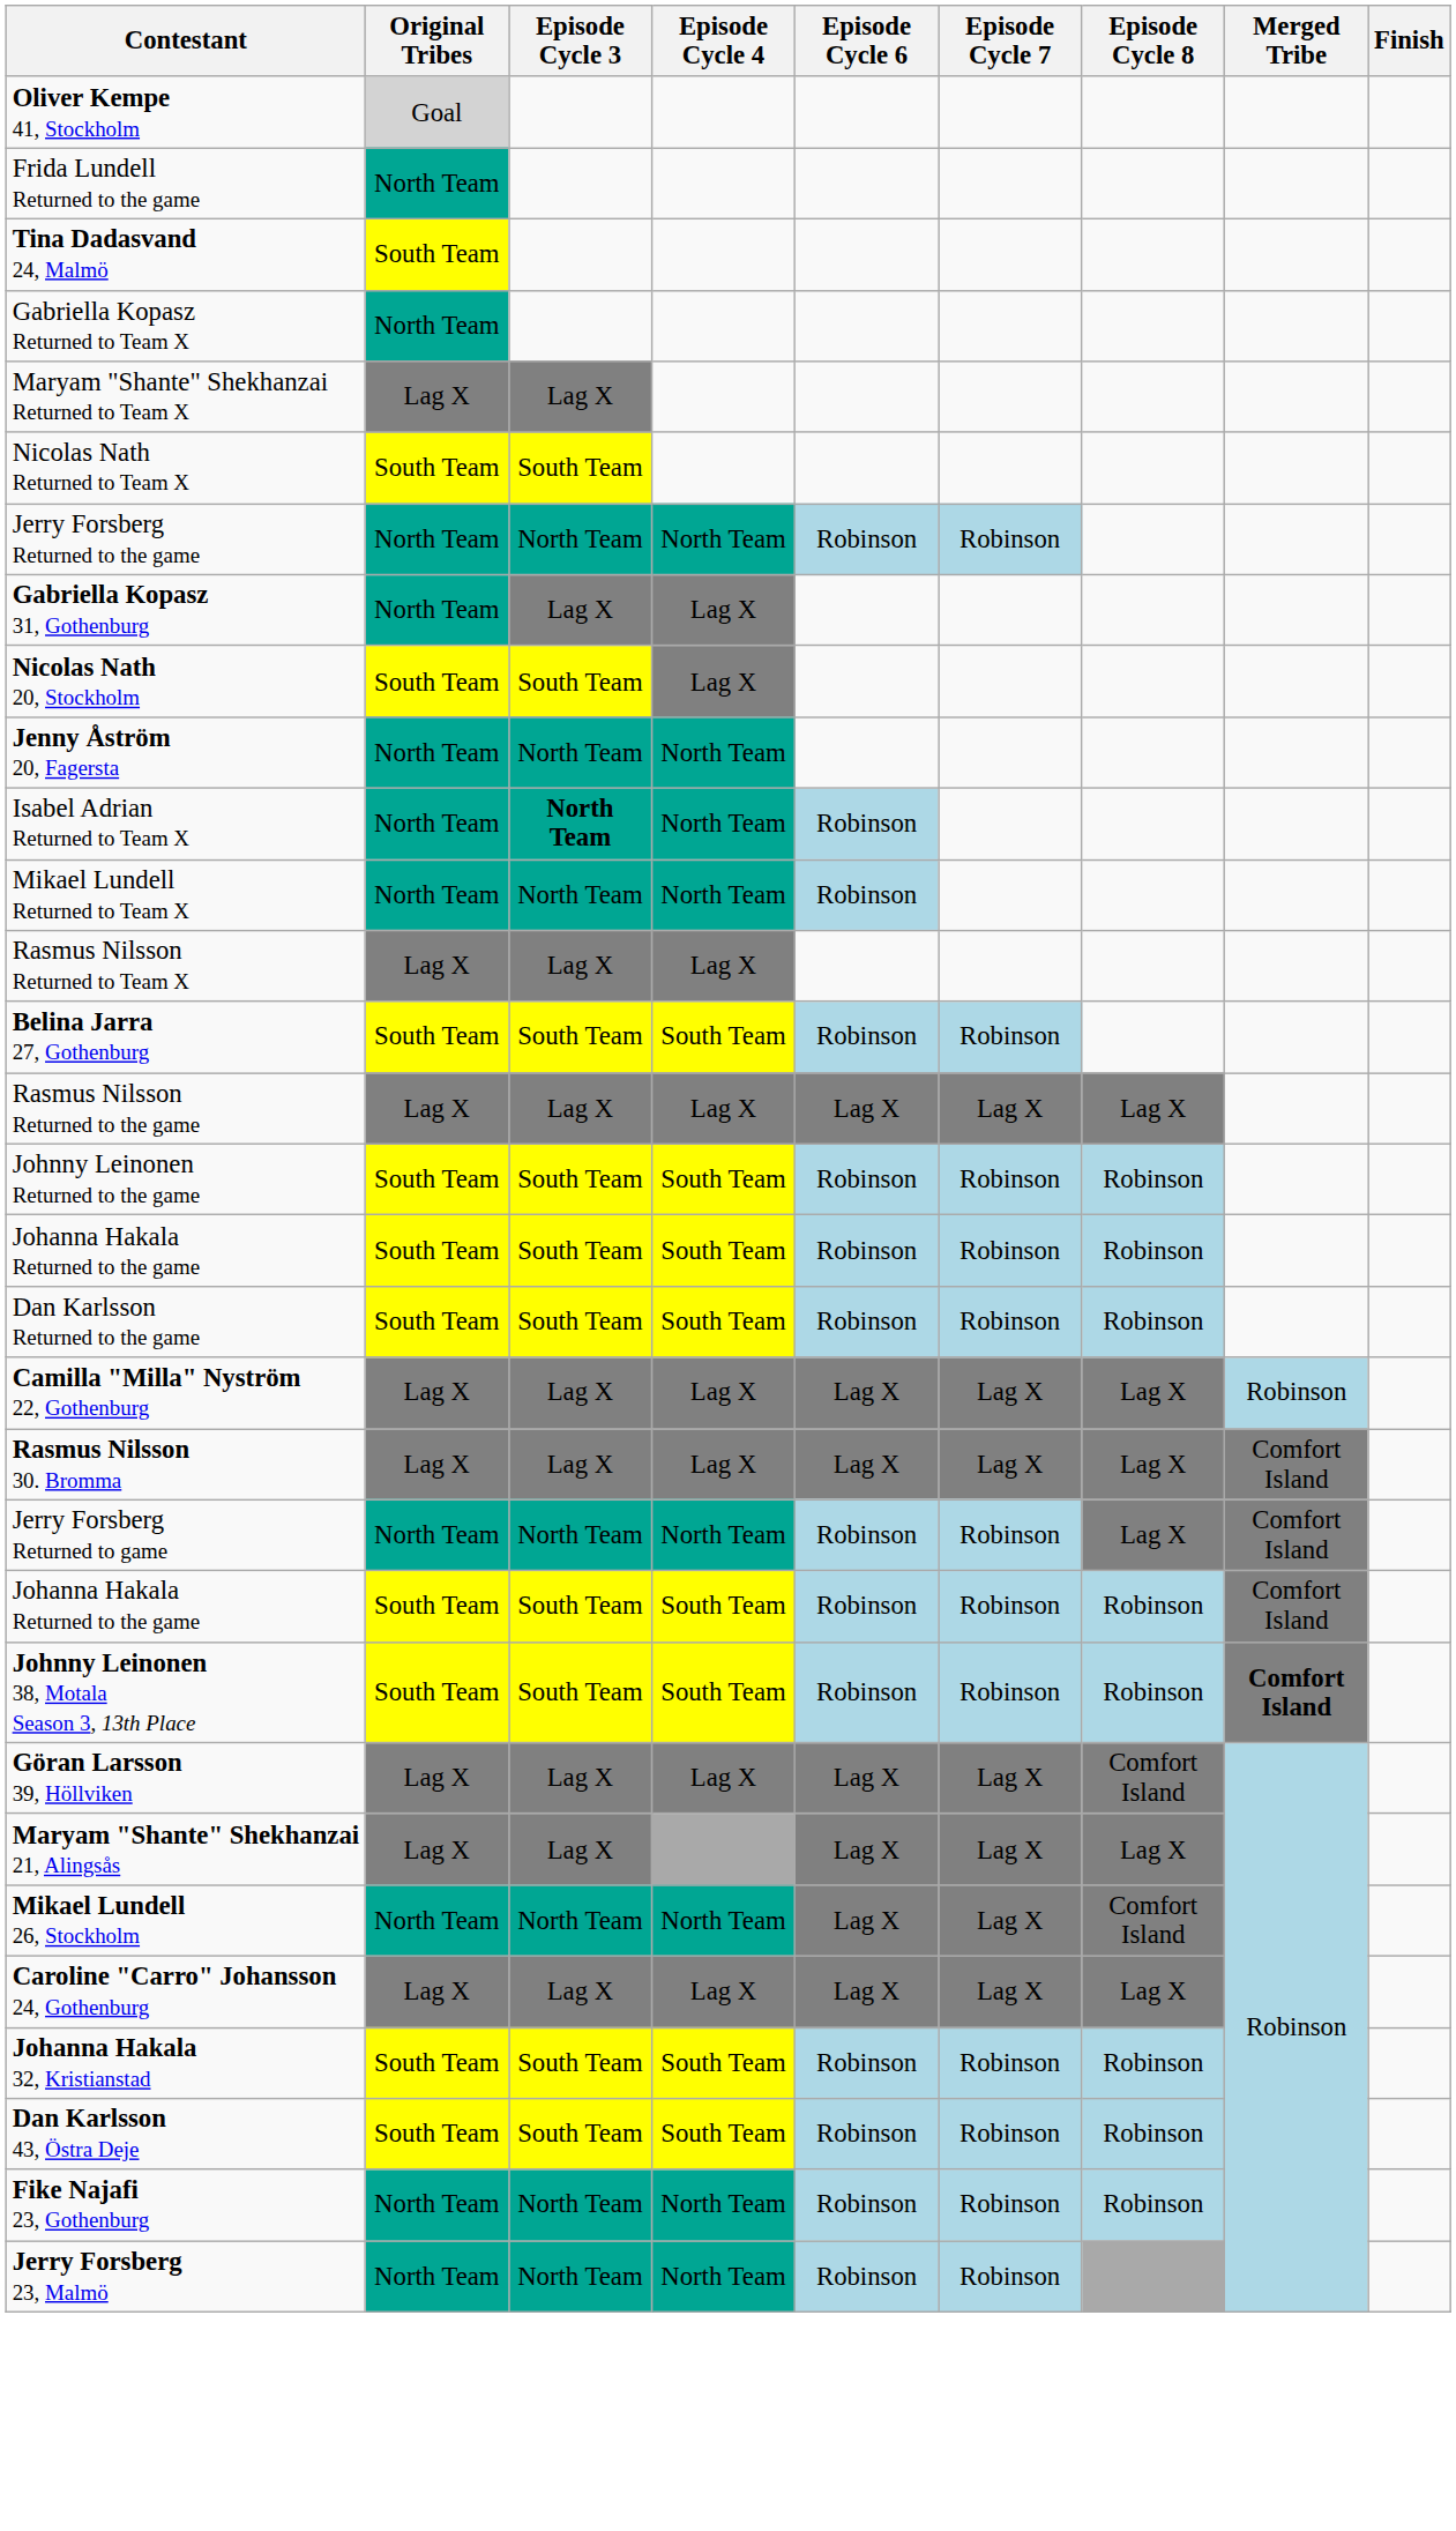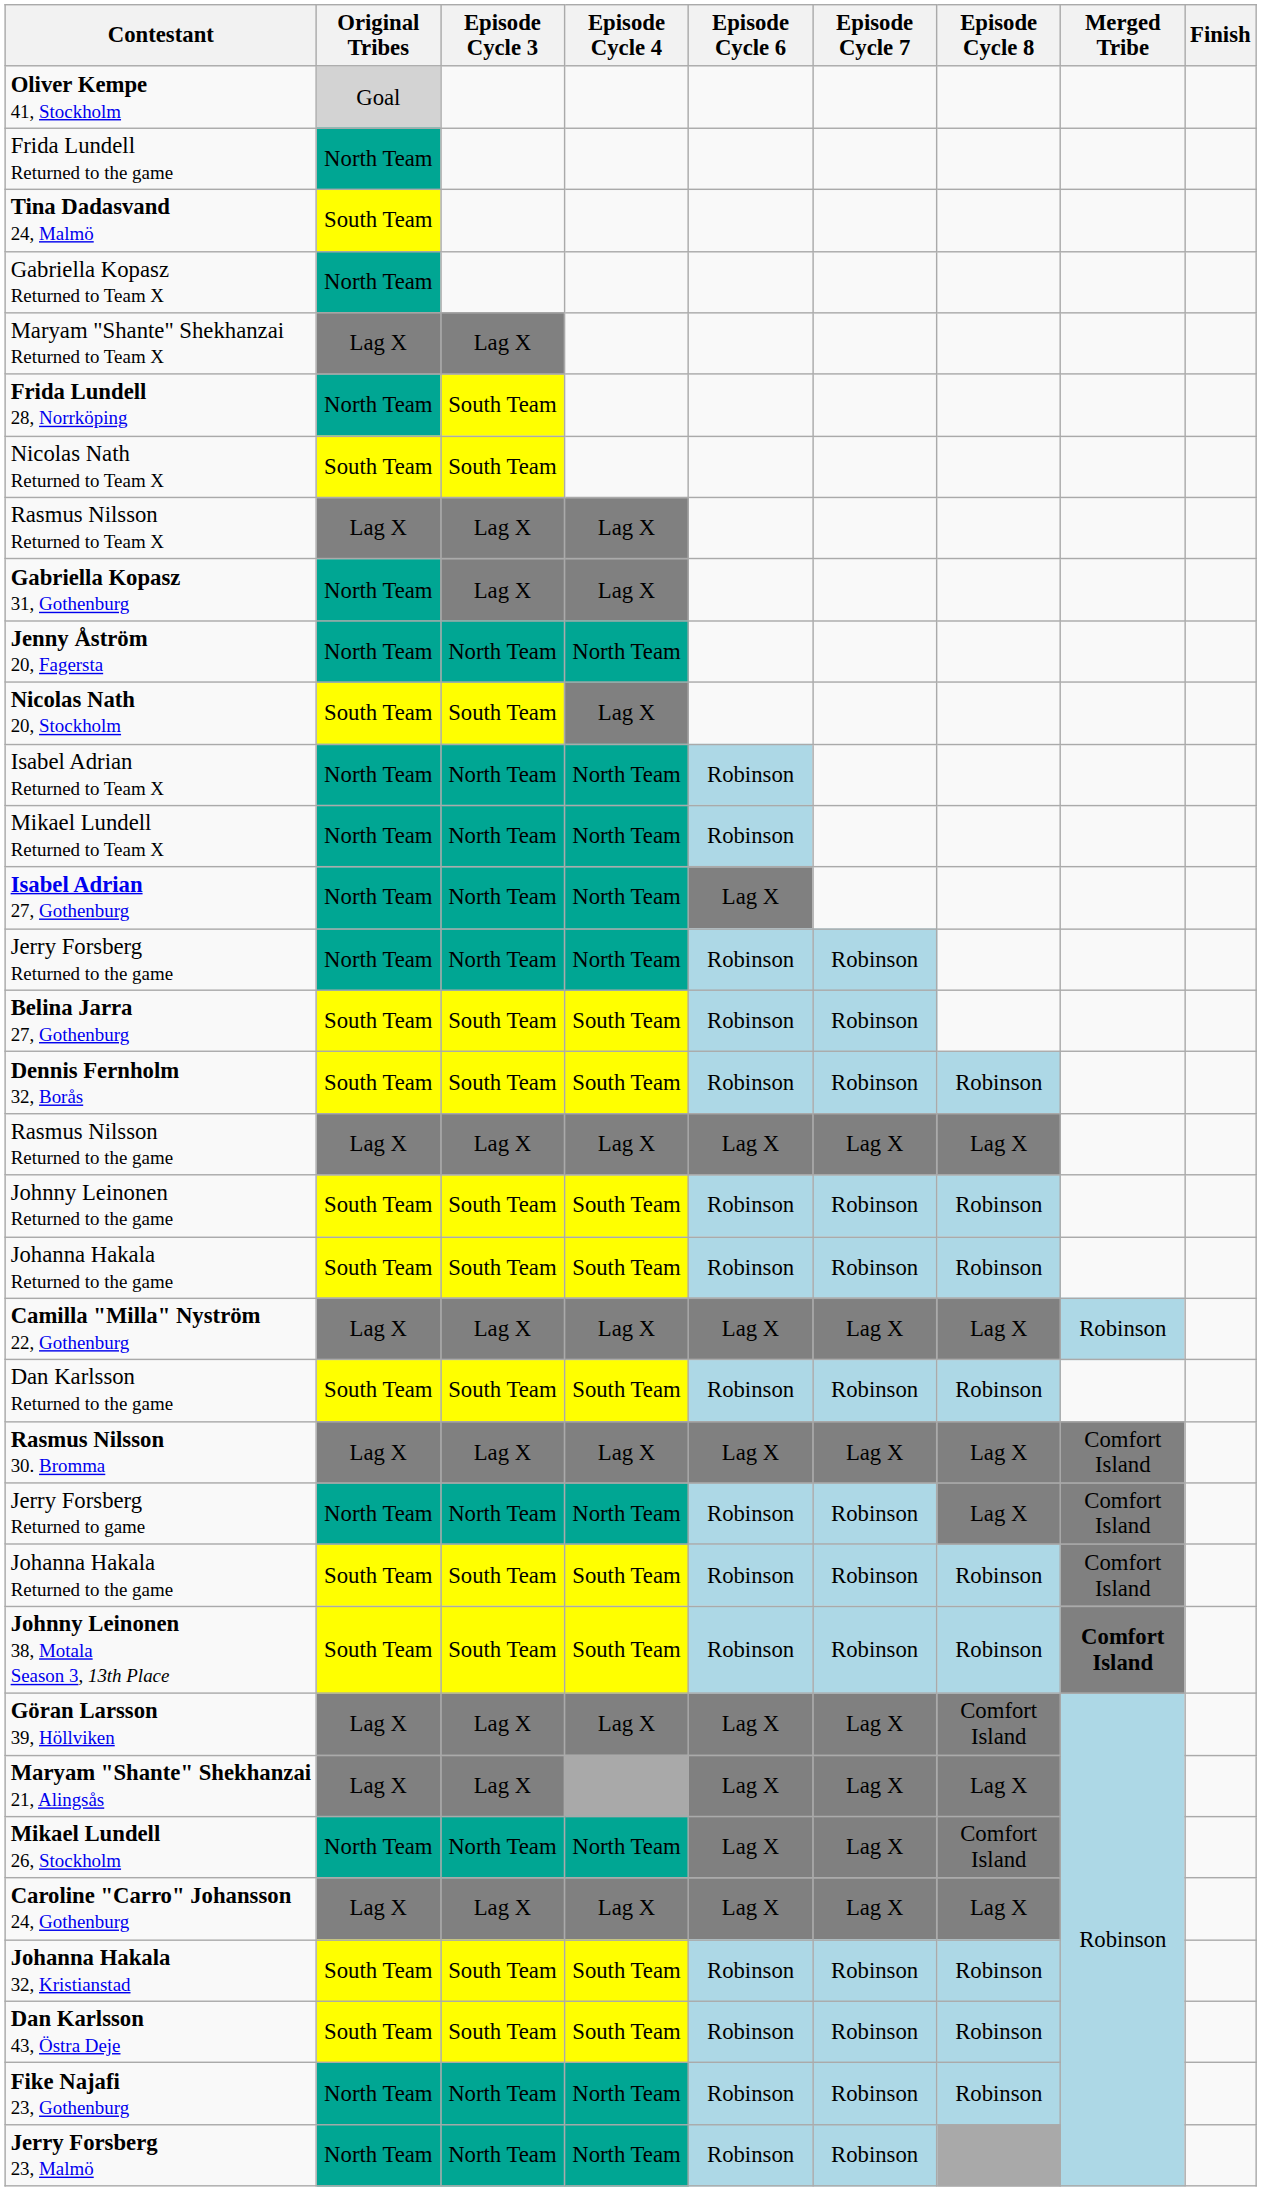+ row: Frida Lundell 28, Norrköping | North Team | South Team
rows swapped: Rasmus Nilsson Returned to Team X <-> Jerry Forsberg Returned to the game
rows swapped: Nicolas Nath 20, Stockholm <-> Jenny Åström 20, Fagersta
Isabel Adrian Returned to Team X | Episode Cycle 3: bold -> normal
+ row: Isabel Adrian 27, Gothenburg | North Team | North Team | North Team | Lag X
+ row: Dennis Fernholm 32, Borås | South Team | South Team | South Team | Robinson | Robinson | Robinson
rows swapped: Dan Karlsson Returned to the game <-> Camilla "Milla" Nyström 22, Gothenburg
